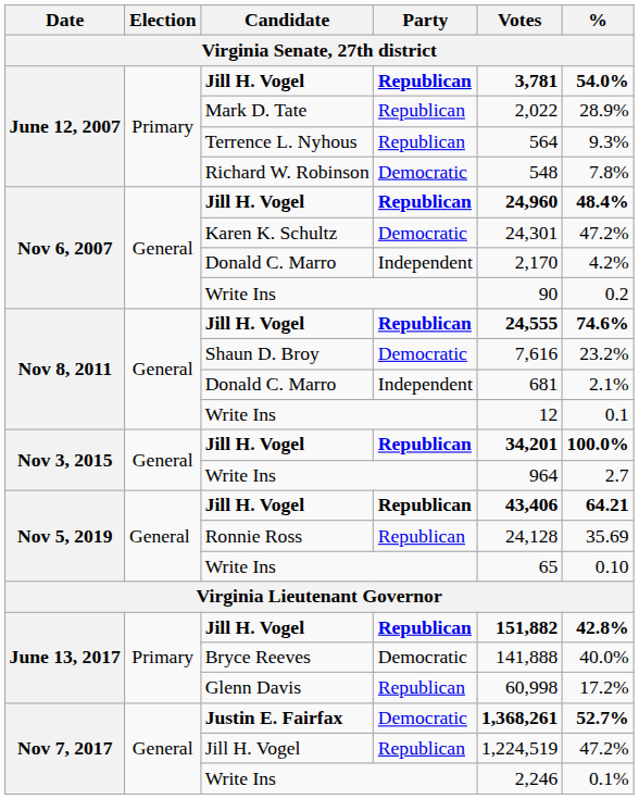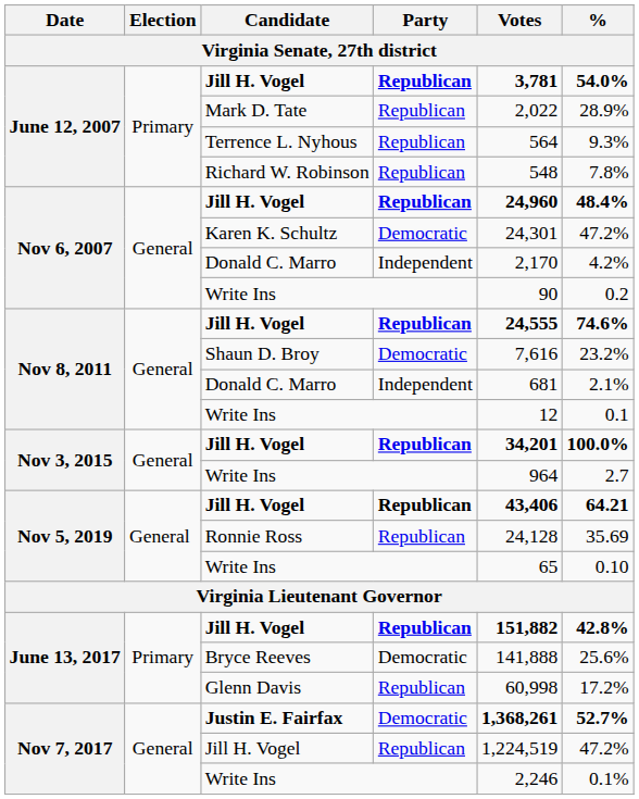Richard W. Robinson | Party: Democratic -> Republican
Bryce Reeves | %: 40.0% -> 25.6%
